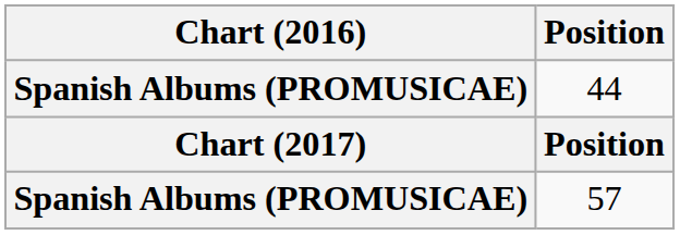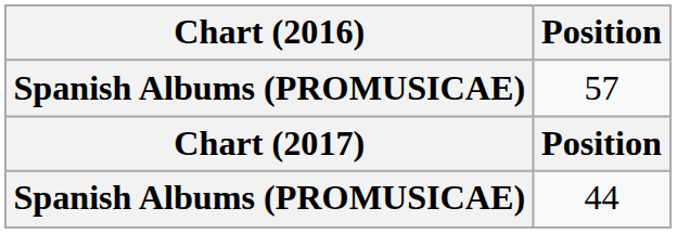rows swapped: 44 <-> 57
